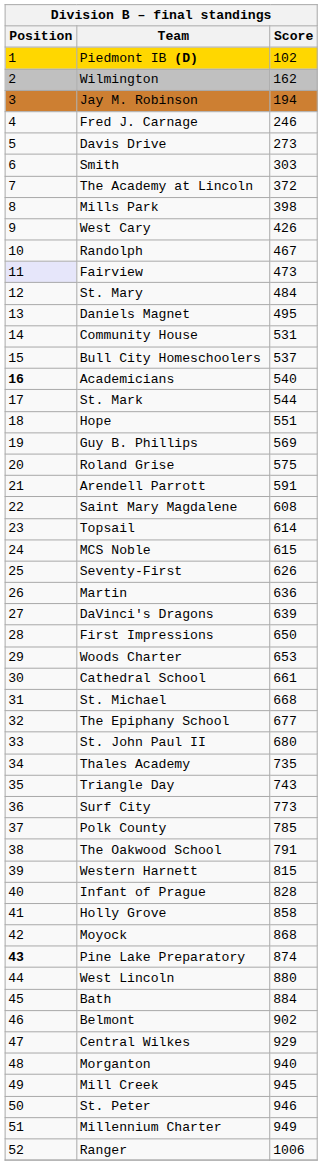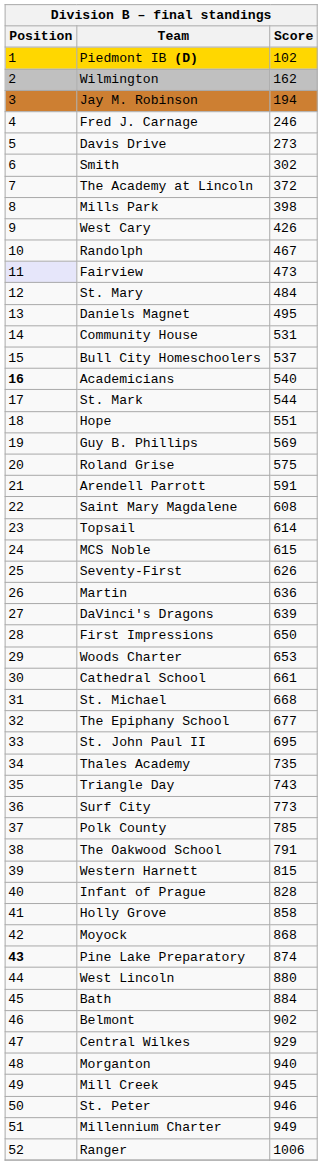Smith | Score: 303 -> 302
St. John Paul II | Score: 680 -> 695
